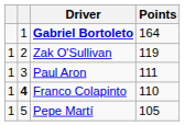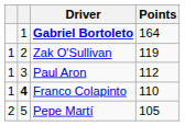Paul Aron | Points: 111 -> 112
Pepe Martí | column 1: 1 -> 2
